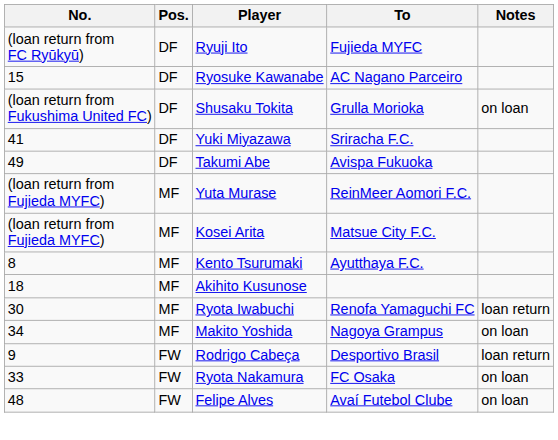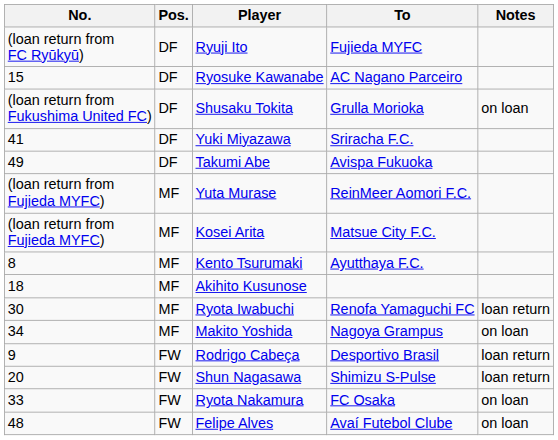+ row: 20 | FW | Shun Nagasawa | Shimizu S-Pulse | loan return
